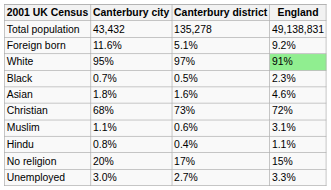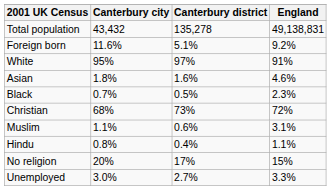White | England: lightgreen background -> no background
rows swapped: Asian <-> Black
